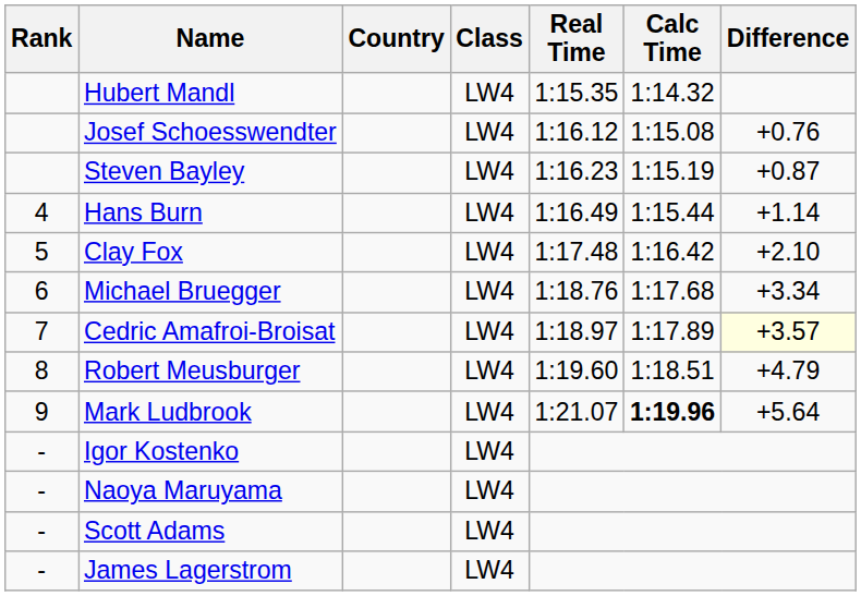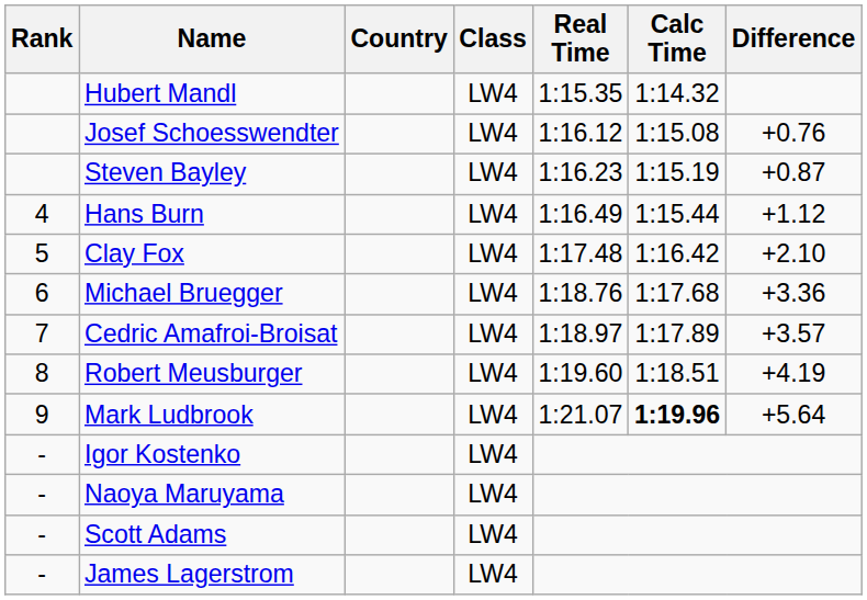Hans Burn | Difference: +1.14 -> +1.12
Michael Bruegger | Difference: +3.34 -> +3.36
Cedric Amafroi-Broisat | Difference: lightyellow background -> no background
Robert Meusburger | Difference: +4.79 -> +4.19
